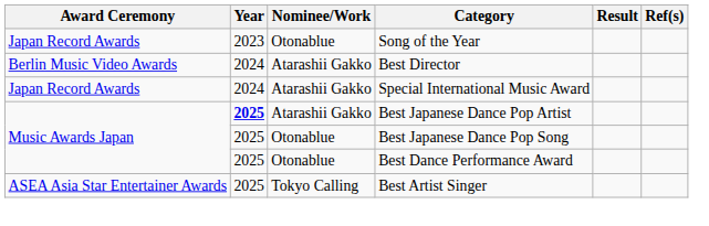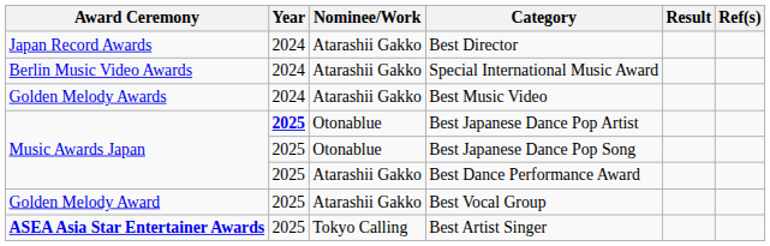- row: Japan Record Awards | 2023 | Otonablue | Song of the Year
Best Director | Award Ceremony: Berlin Music Video Awards -> Japan Record Awards
Special International Music Award | Award Ceremony: Japan Record Awards -> Berlin Music Video Awards
+ row: Golden Melody Awards | 2024 | Atarashii Gakko | Best Music Video
Best Japanese Dance Pop Artist | Nominee/Work: Atarashii Gakko -> Otonablue
Best Dance Performance Award | Nominee/Work: Otonablue -> Atarashii Gakko
+ row: Golden Melody Award | 2025 | Atarashii Gakko | Best Vocal Group
Best Artist Singer | Award Ceremony: normal -> bold
